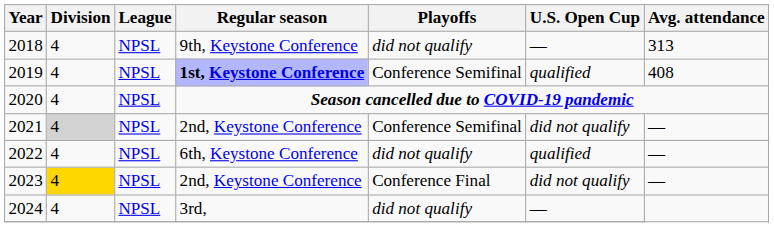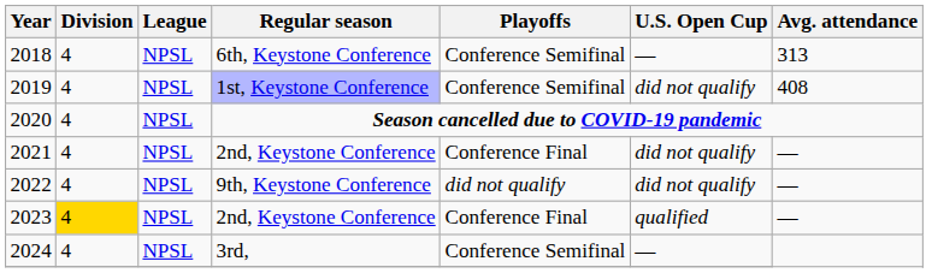2018 | Regular season: 9th, Keystone Conference -> 6th, Keystone Conference
2018 | Playoffs: did not qualify -> Conference Semifinal
2019 | Regular season: bold -> normal
2019 | U.S. Open Cup: qualified -> did not qualify
2021 | Division: lightgrey background -> no background
2021 | Playoffs: Conference Semifinal -> Conference Final
2022 | Regular season: 6th, Keystone Conference -> 9th, Keystone Conference
2022 | U.S. Open Cup: qualified -> did not qualify
2023 | U.S. Open Cup: did not qualify -> qualified
2024 | Playoffs: did not qualify -> Conference Semifinal
